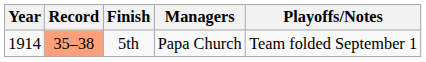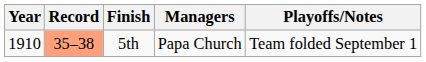5th | Year: 1914 -> 1910
